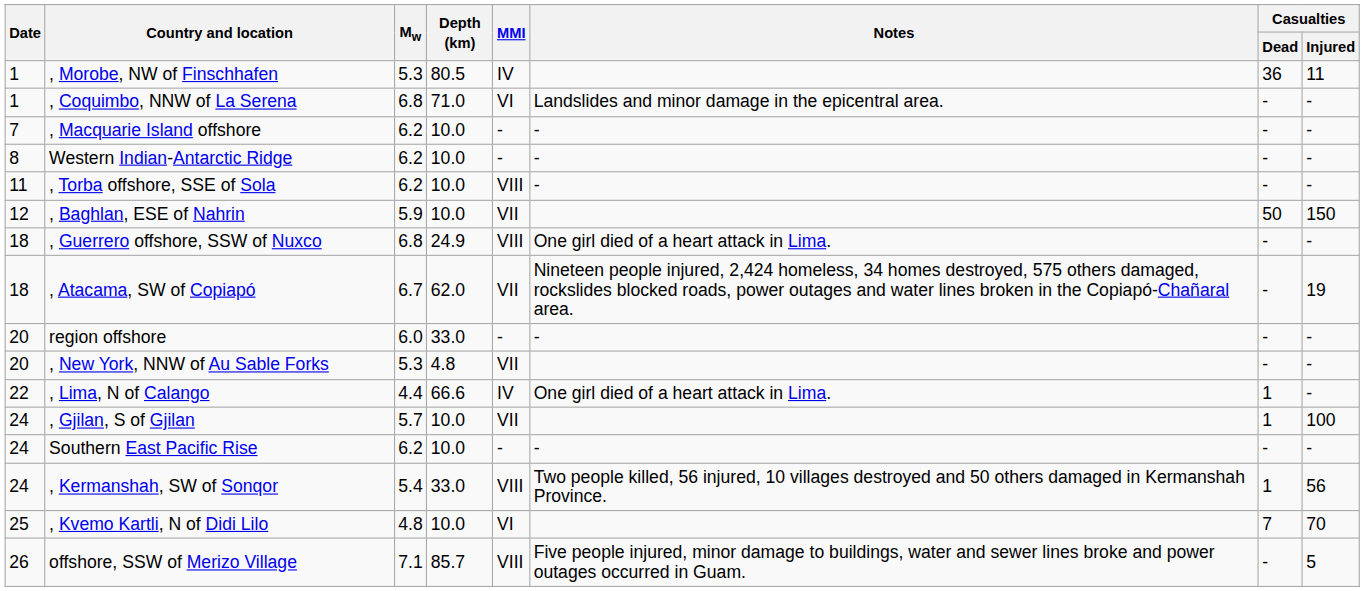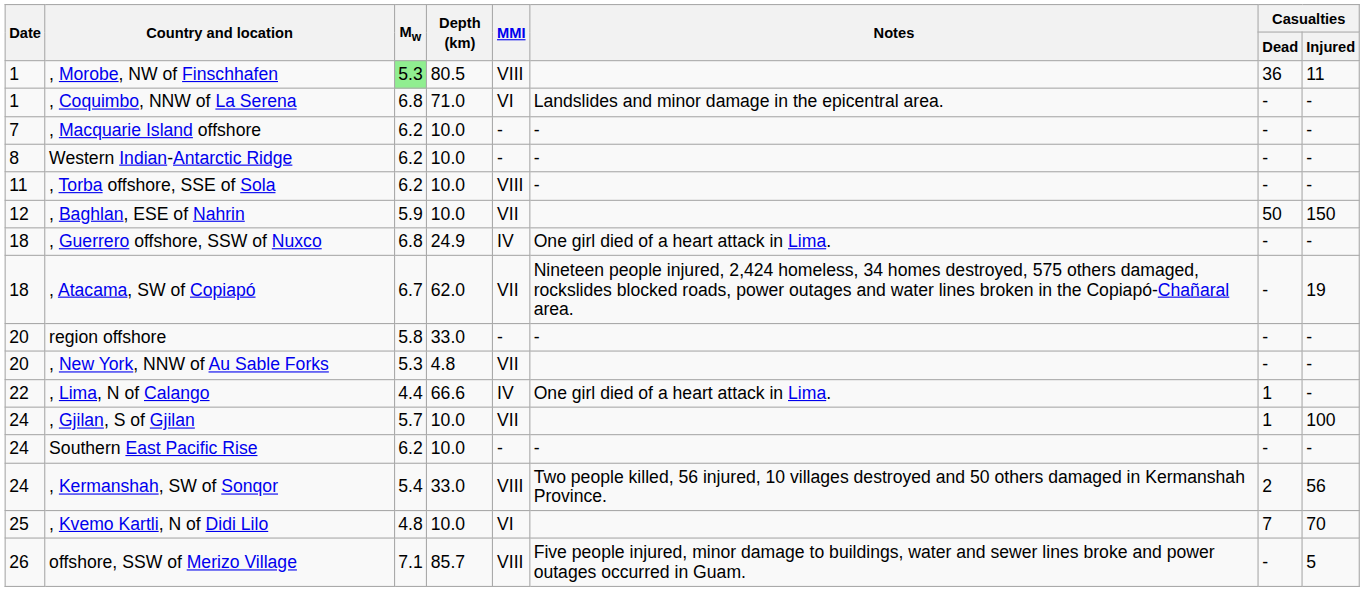, Morobe, NW of Finschhafen | Mw: no background -> lightgreen background
, Morobe, NW of Finschhafen | MMI: IV -> VIII
, Guerrero offshore, SSW of Nuxco | MMI: VIII -> IV
region offshore | Mw: 6.0 -> 5.8
, Kermanshah, SW of Sonqor | Casualties / Dead: 1 -> 2
